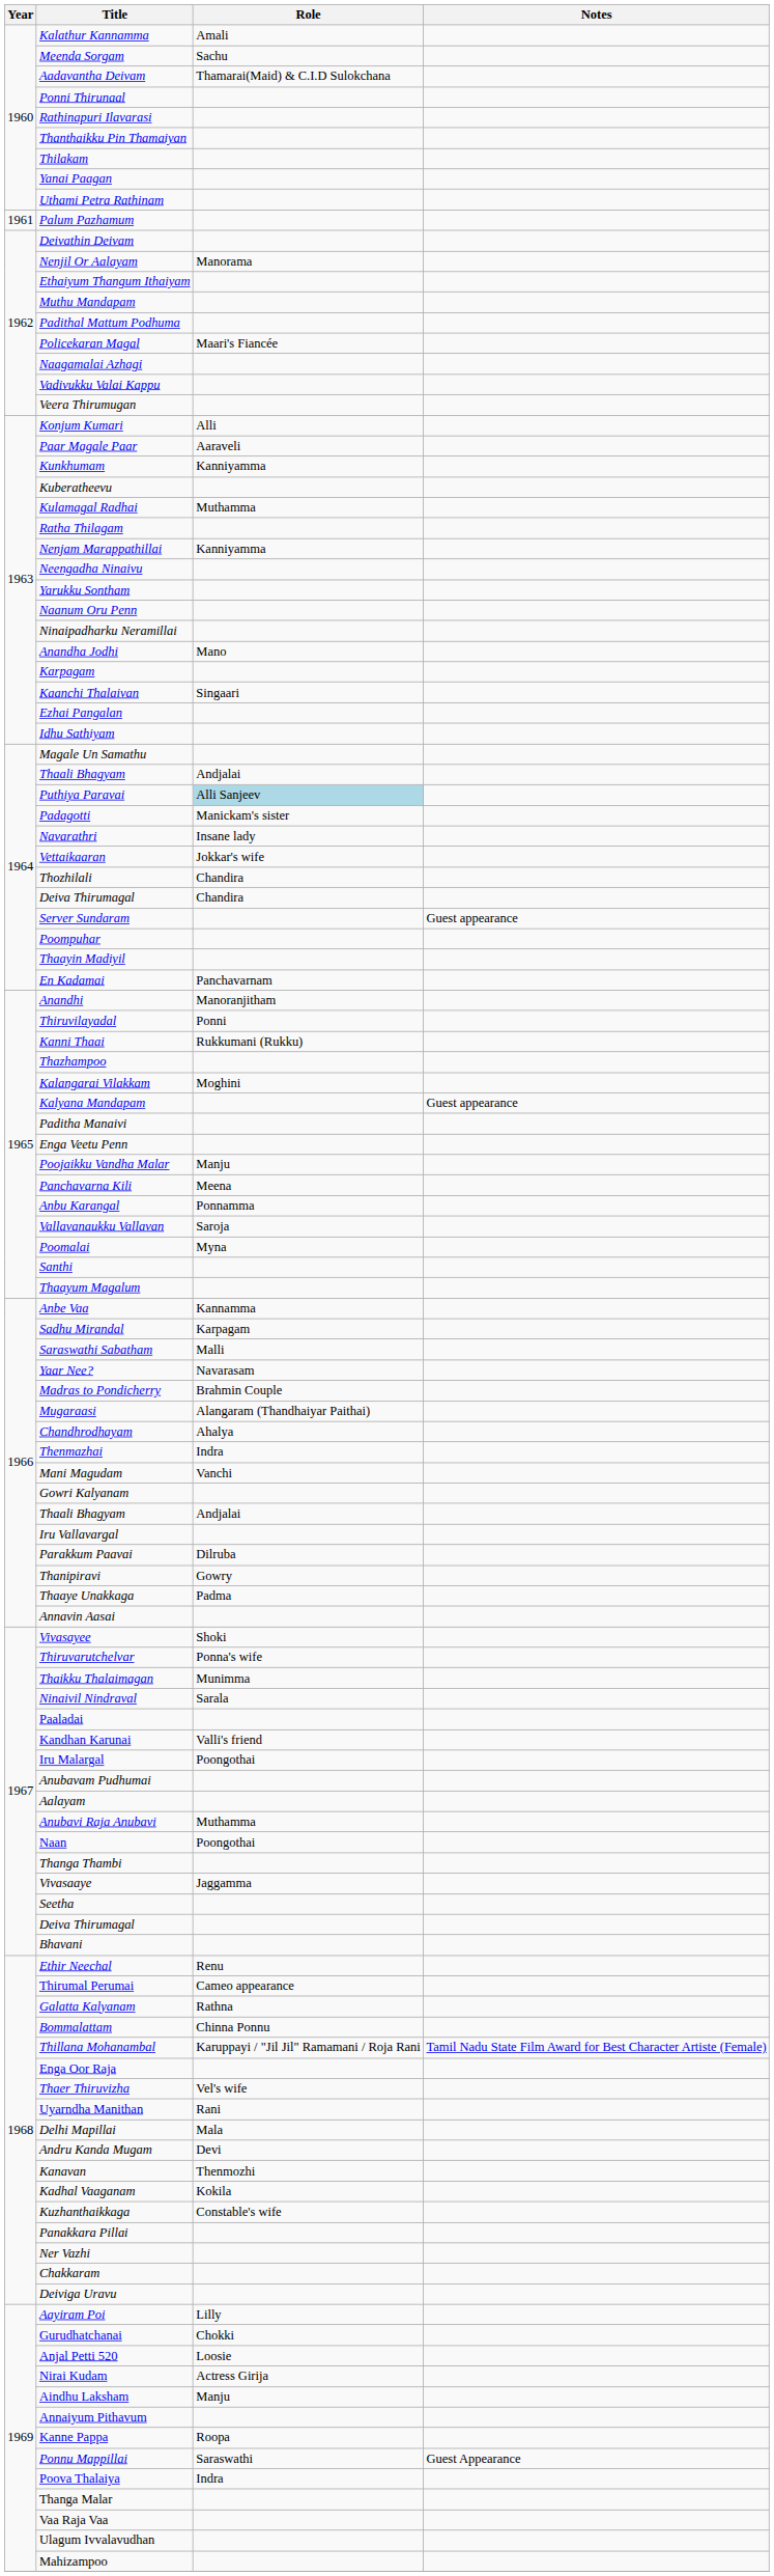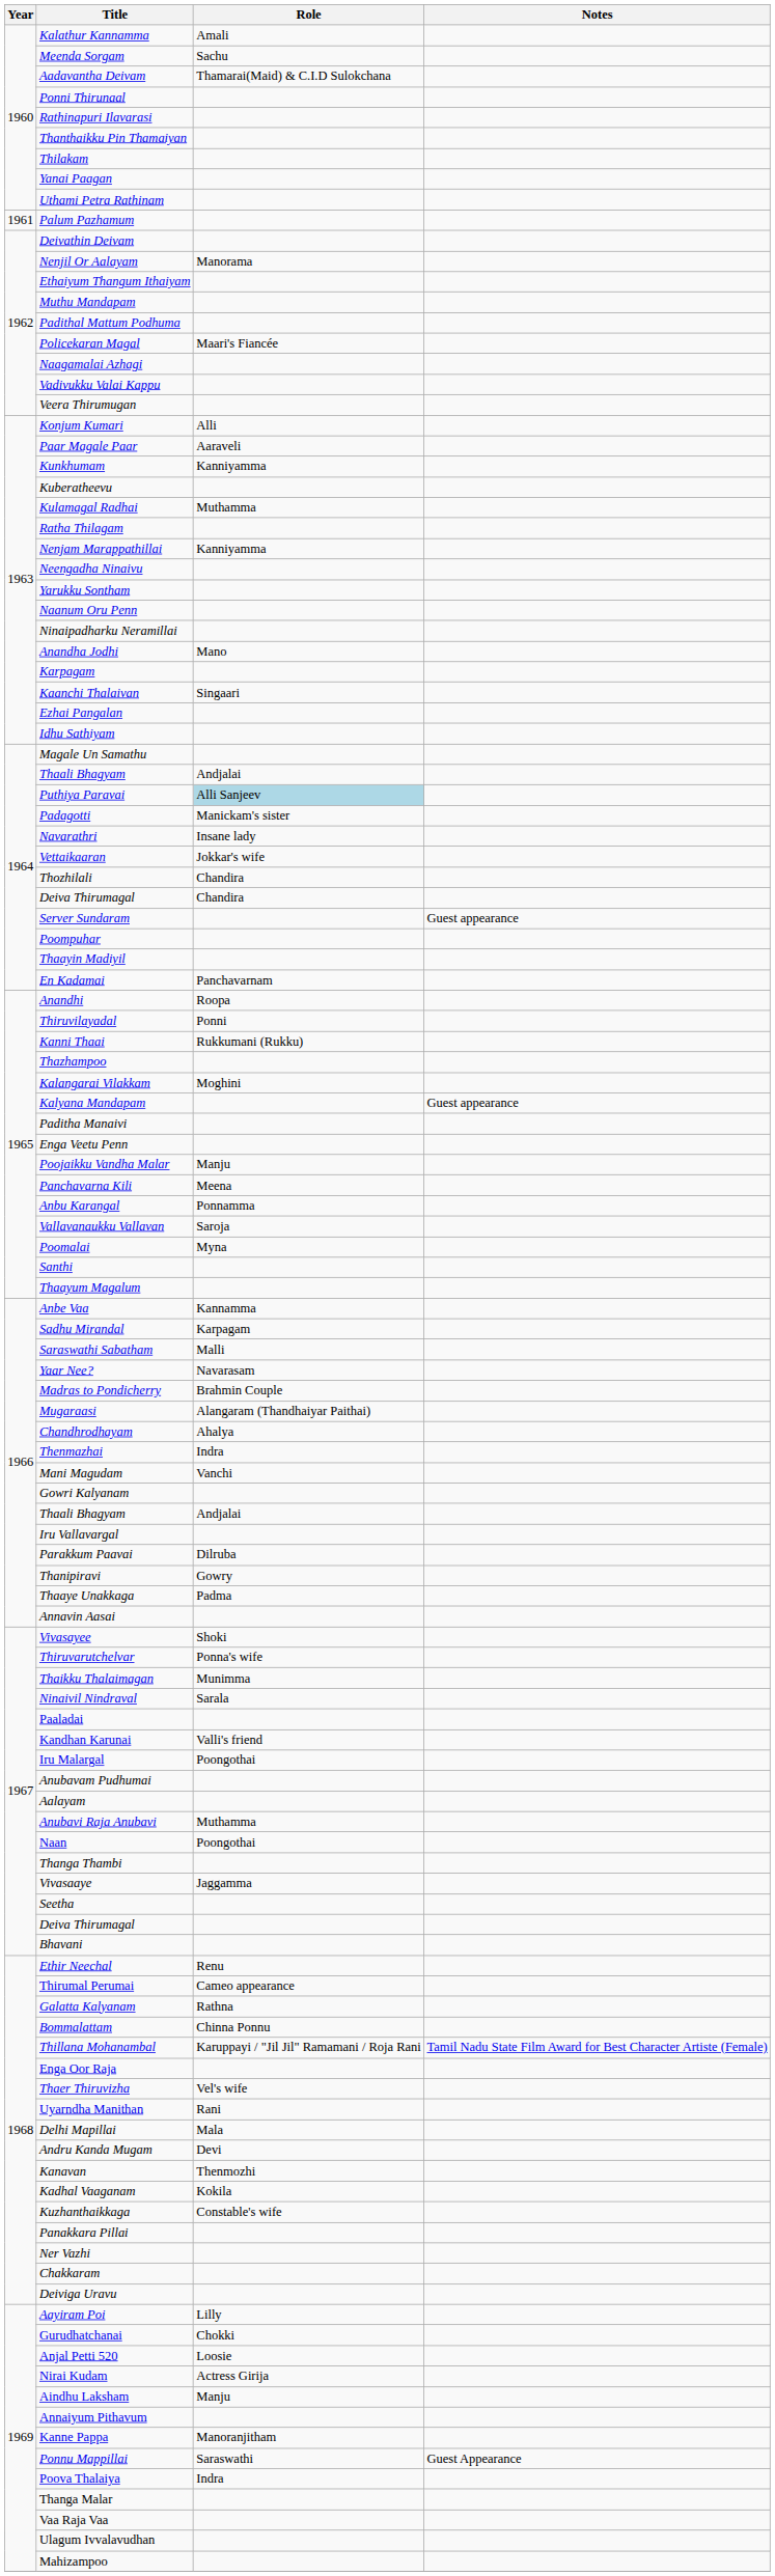Anandhi | Role: Manoranjitham -> Roopa
Kanne Pappa | Role: Roopa -> Manoranjitham
